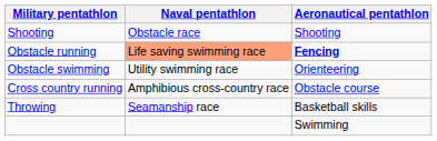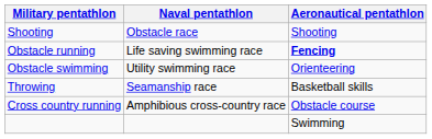Obstacle running | Naval pentathlon: lightsalmon background -> no background
rows swapped: Throwing <-> Cross country running
